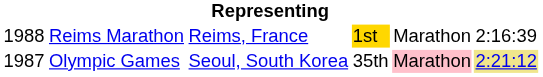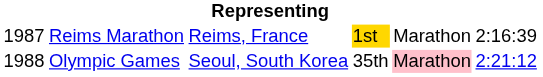Reims Marathon | column 1: 1988 -> 1987
Olympic Games | column 1: 1987 -> 1988
Olympic Games | column 6: khaki background -> no background
